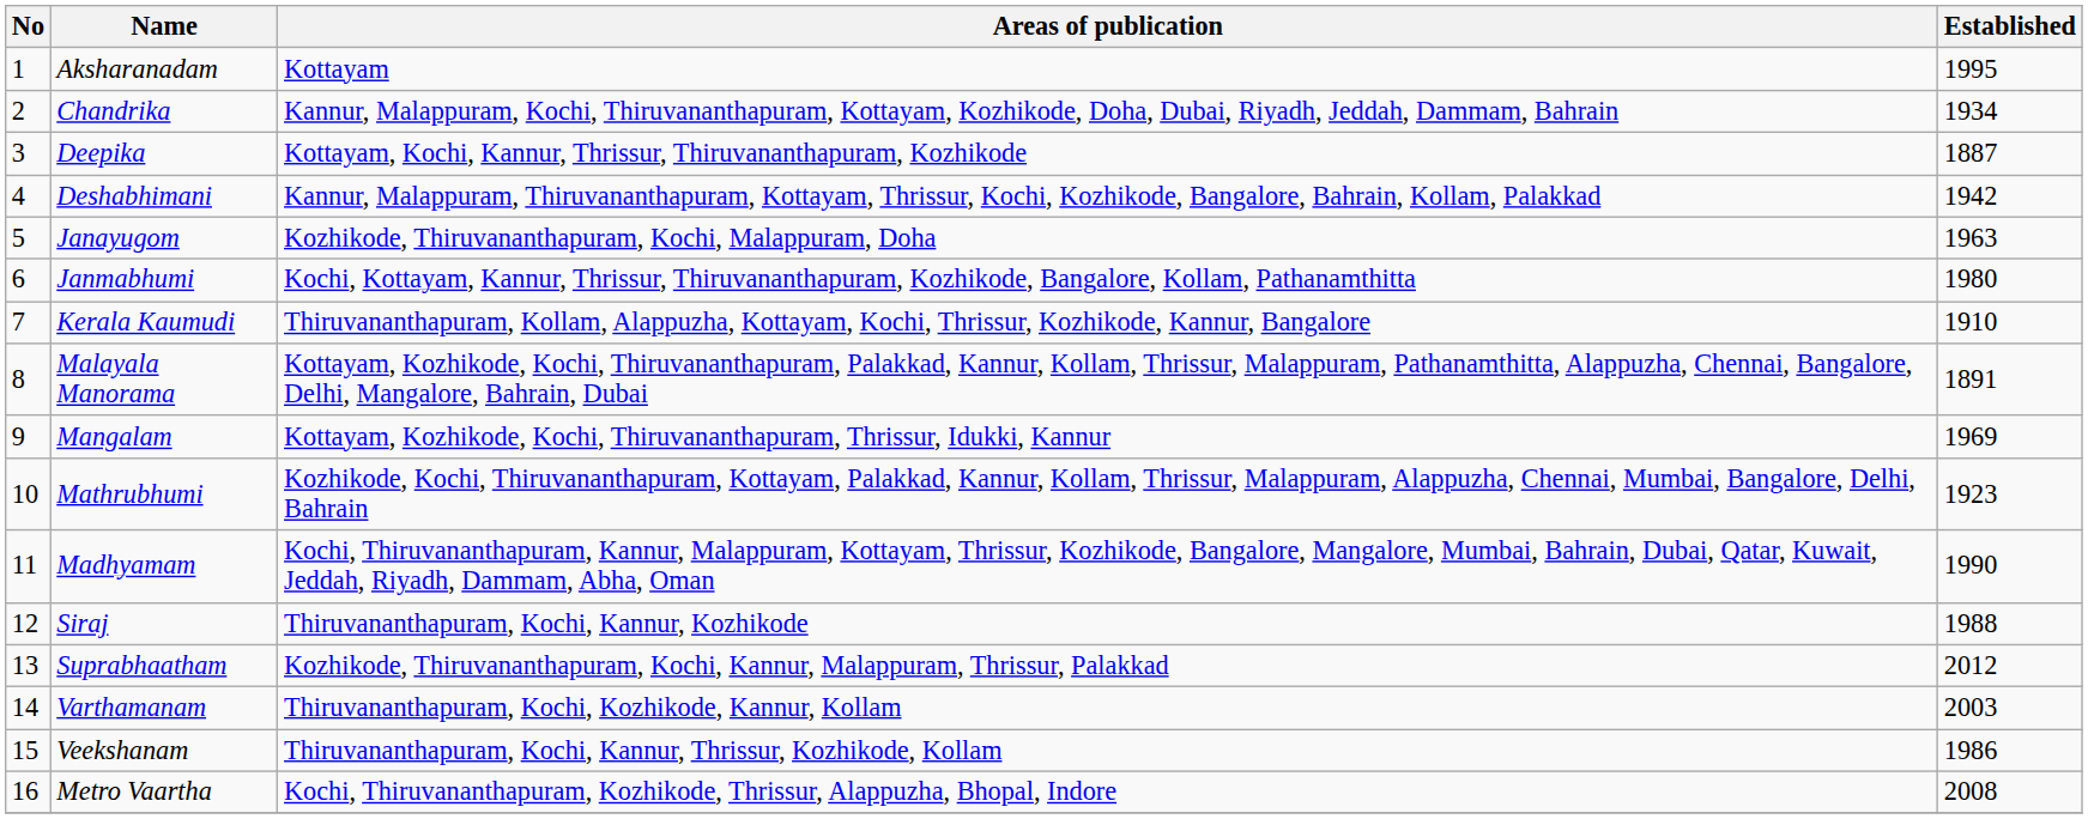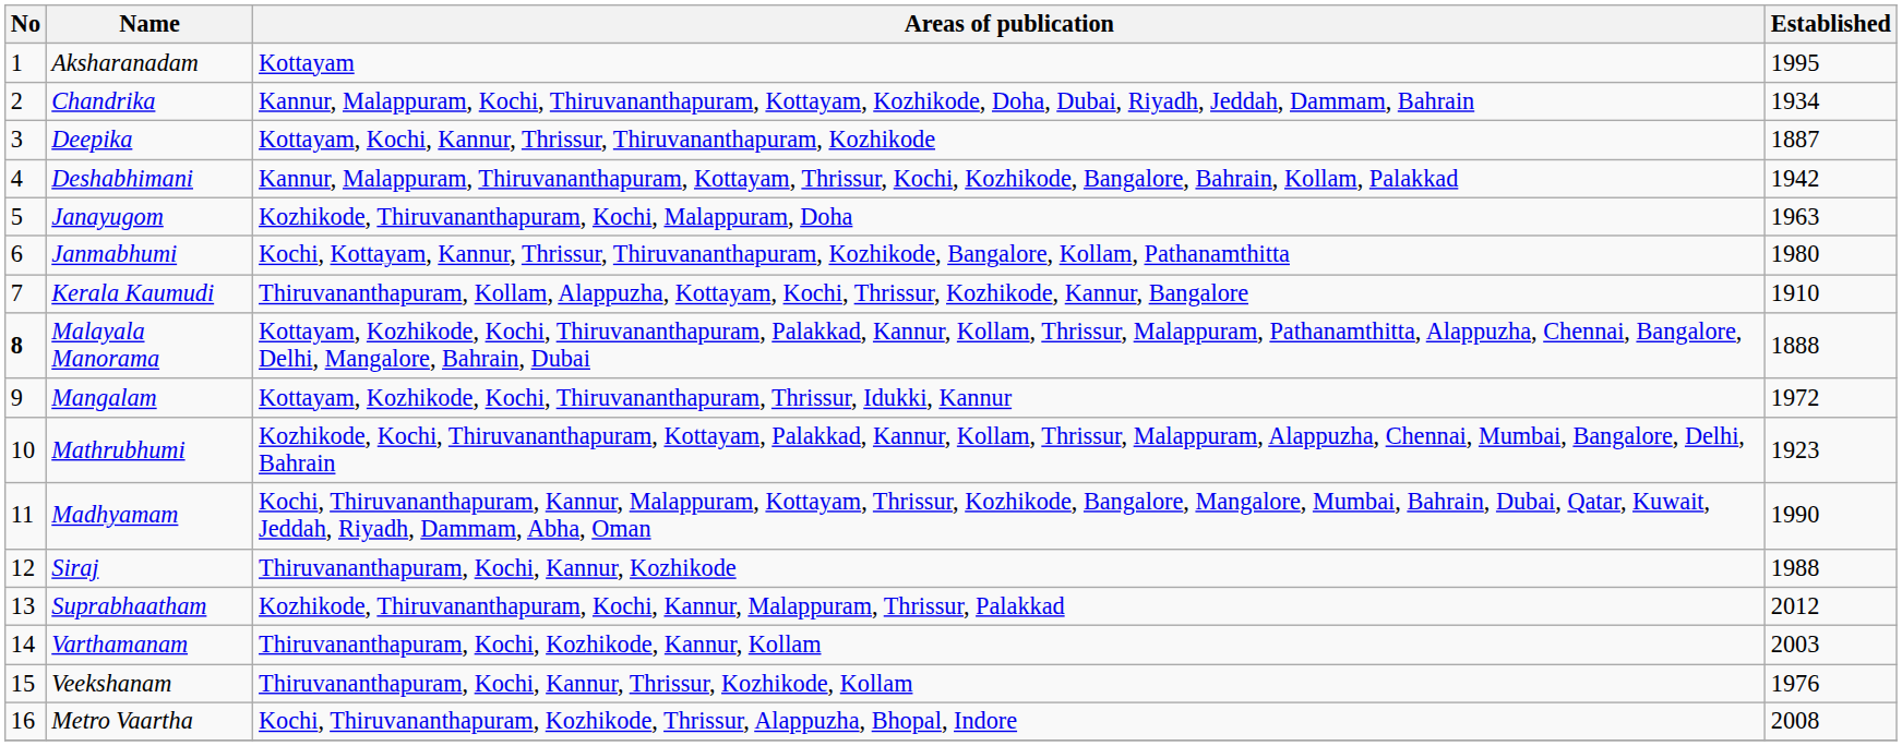Malayala Manorama | No: normal -> bold
Malayala Manorama | Established: 1891 -> 1888
Mangalam | Established: 1969 -> 1972
Veekshanam | Established: 1986 -> 1976
